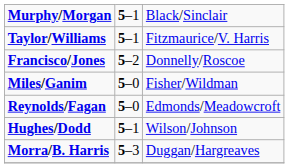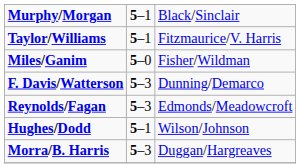- row: Francisco/Jones | 5–2 | Donnelly/Roscoe
+ row: F. Davis/Watterson | 5–3 | Dunning/Demarco
Reynolds/Fagan | column 2: 5–0 -> 5–3
